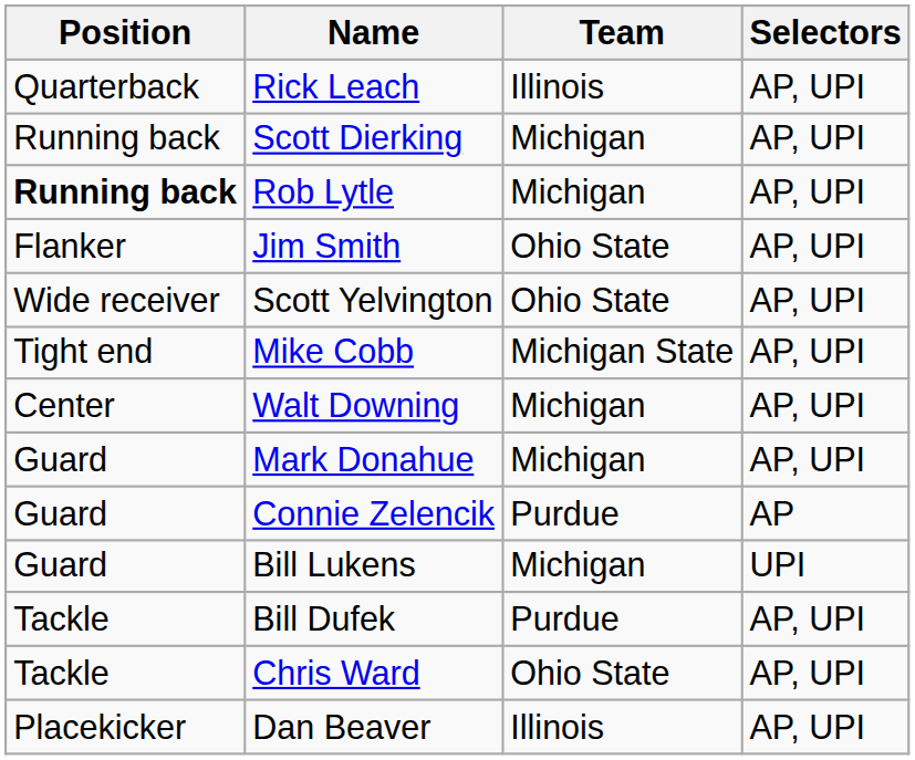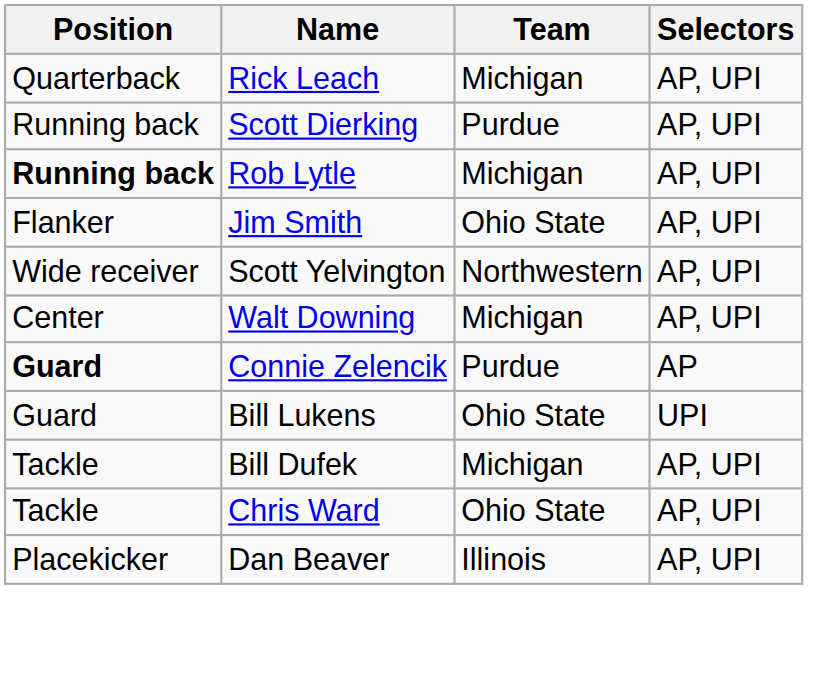Rick Leach | Team: Illinois -> Michigan
Scott Dierking | Team: Michigan -> Purdue
Scott Yelvington | Team: Ohio State -> Northwestern
- row: Tight end | Mike Cobb | Michigan State | AP, UPI
- row: Guard | Mark Donahue | Michigan | AP, UPI
Connie Zelencik | Position: normal -> bold
Bill Lukens | Team: Michigan -> Ohio State
Bill Dufek | Team: Purdue -> Michigan
